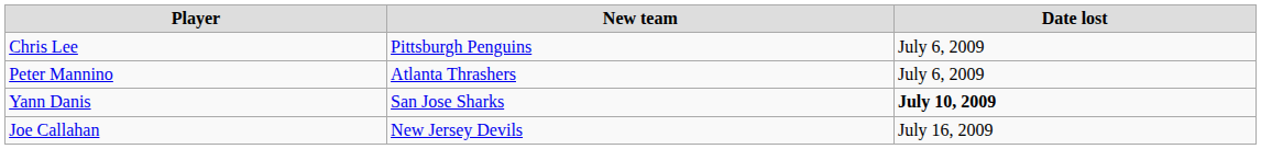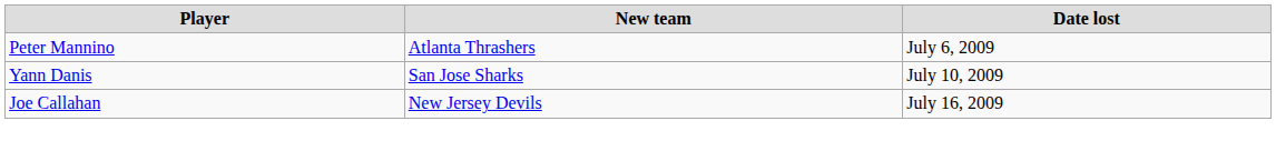- row: Chris Lee | Pittsburgh Penguins | July 6, 2009
Yann Danis | Date lost: bold -> normal
